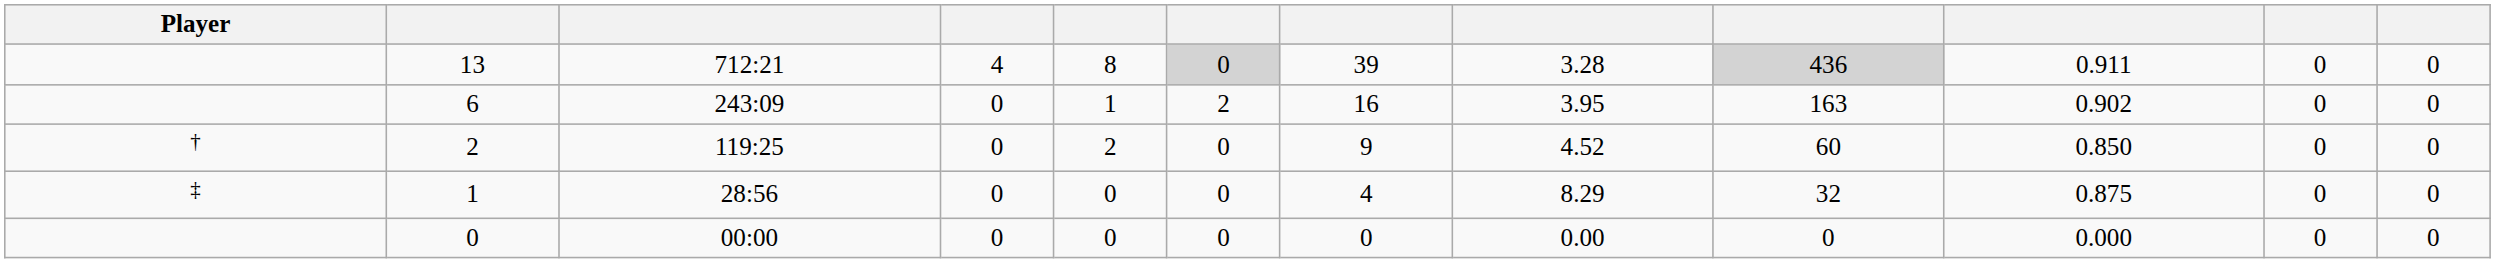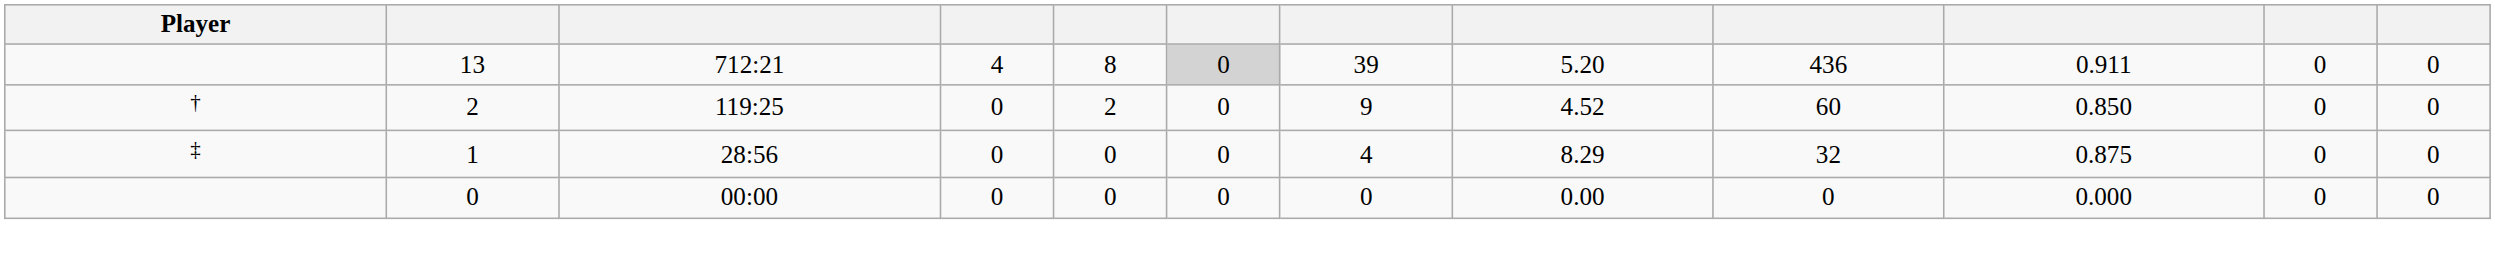13 | column 8: 3.28 -> 5.20
13 | column 9: lightgrey background -> no background
- row: 6 | 243:09 | 0 | 1 | 2 | 16 | 3.95 | 163 | 0.902 | 0 | 0
